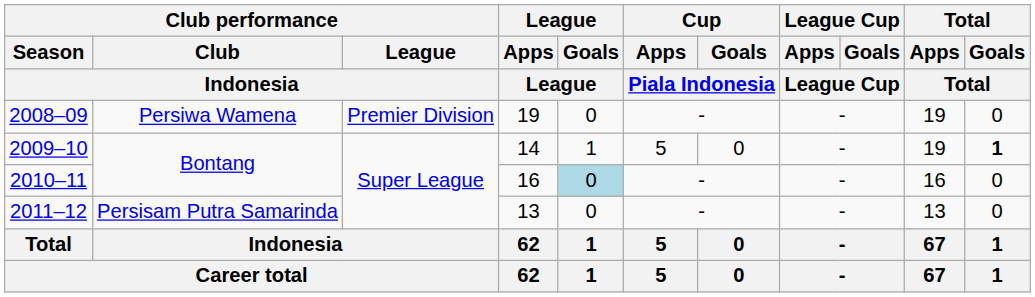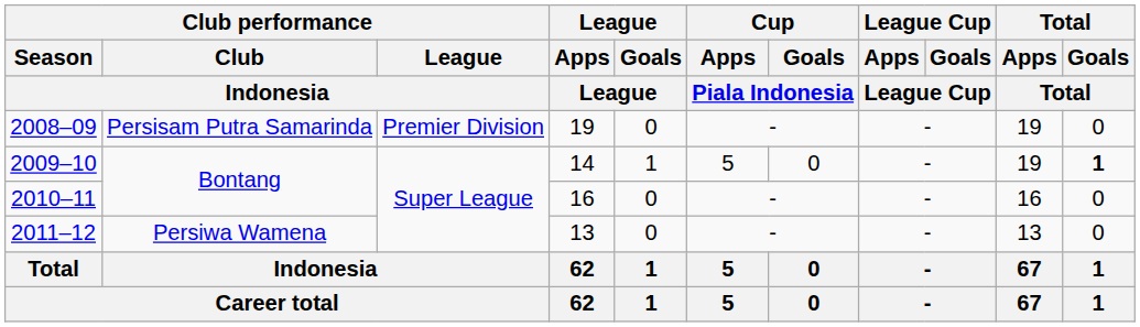2008–09 | Club performance / Club / Indonesia: Persiwa Wamena -> Persisam Putra Samarinda
2010–11 | League / Goals / League: lightblue background -> no background
2011–12 | Club performance / Club / Indonesia: Persisam Putra Samarinda -> Persiwa Wamena
